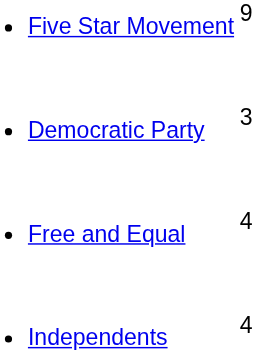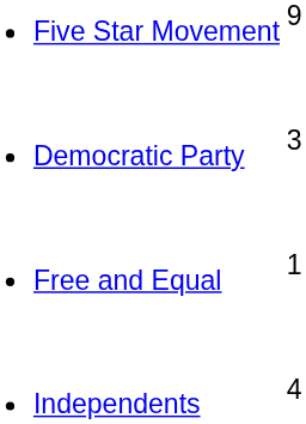Free and Equal | column 2: 4 -> 1
